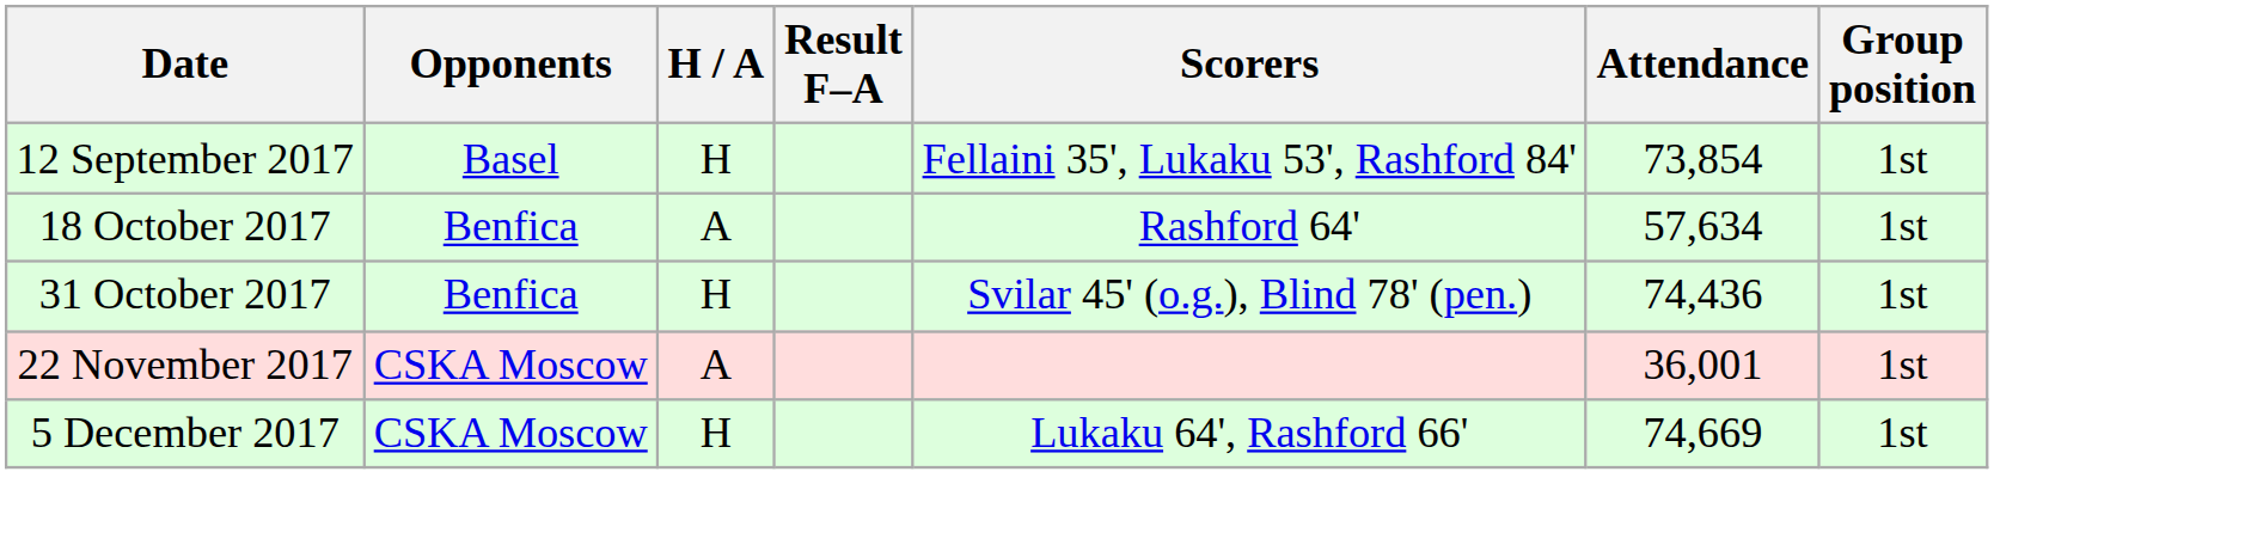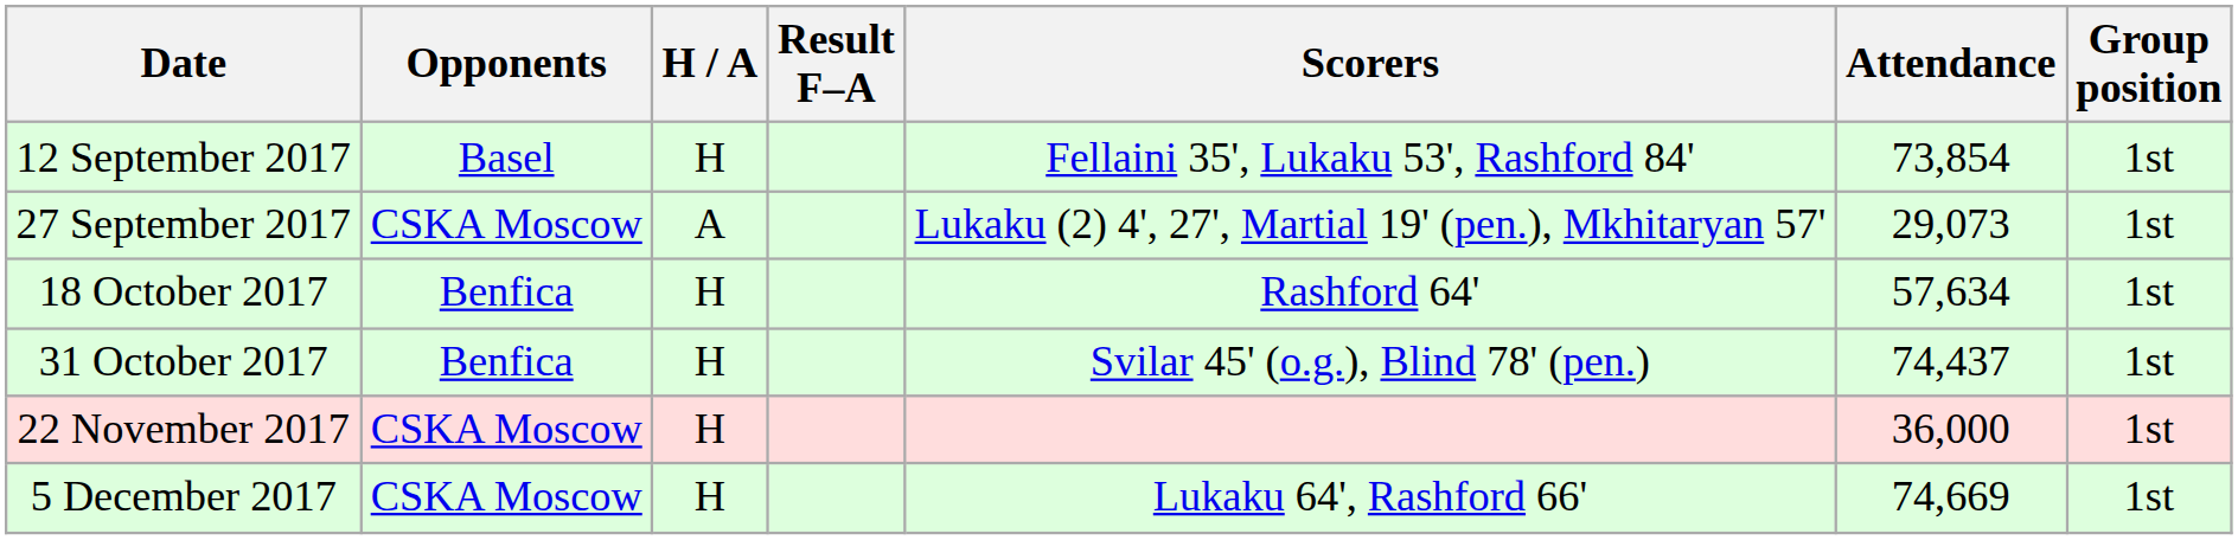+ row: 27 September 2017 | CSKA Moscow | A | Lukaku (2) 4', 27', Martial 19' (pen.), Mkhitaryan 57' | 29,073 | 1st
18 October 2017 | H / A: A -> H
31 October 2017 | Attendance: 74,436 -> 74,437
22 November 2017 | H / A: A -> H
22 November 2017 | Attendance: 36,001 -> 36,000
